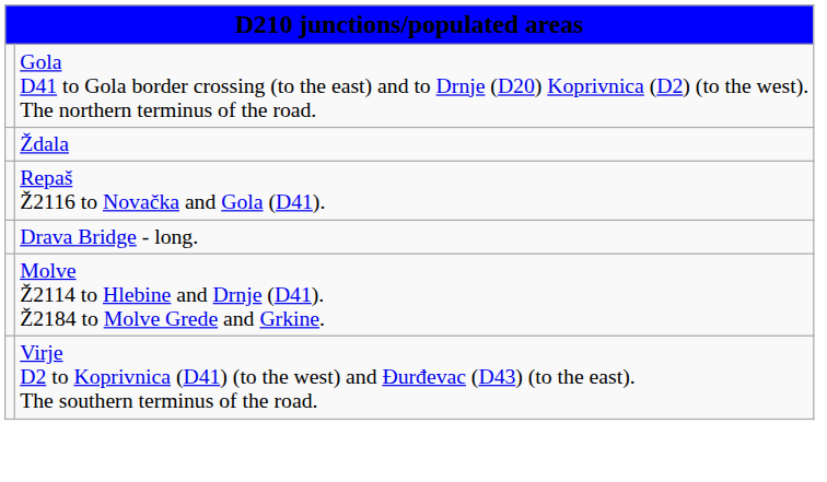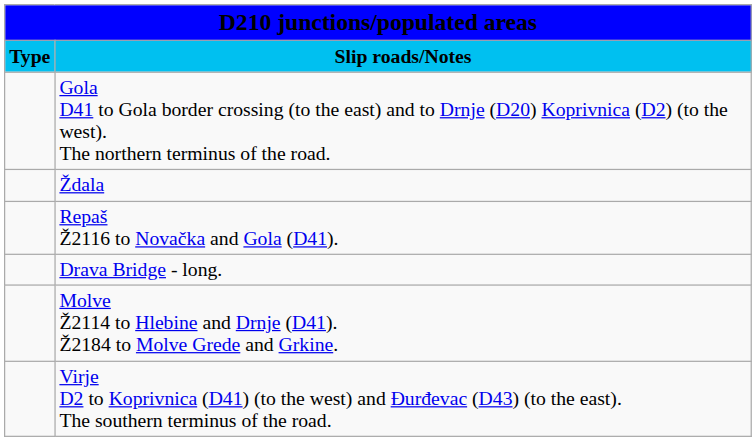+ row: Type | Slip roads/Notes
